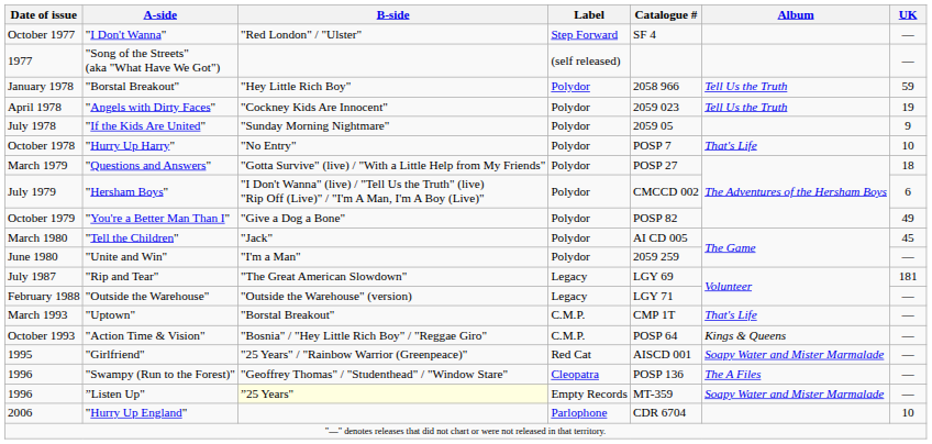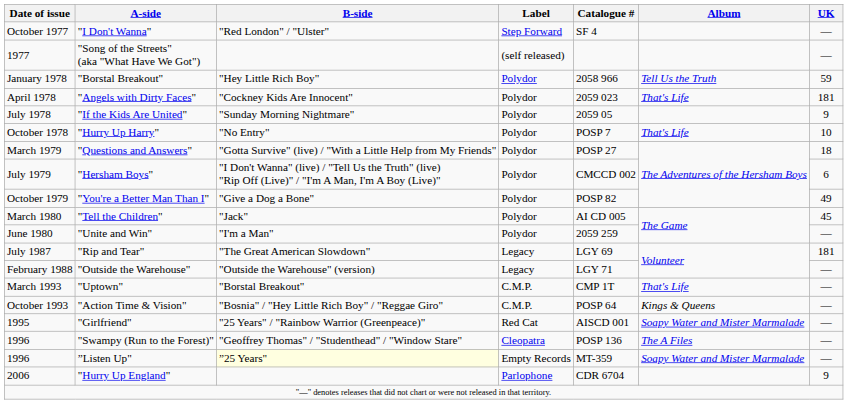"Angels with Dirty Faces" | Album: Tell Us the Truth -> That's Life
"Angels with Dirty Faces" | UK: 19 -> 181
"Hurry Up England" | UK: 10 -> 9
